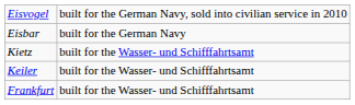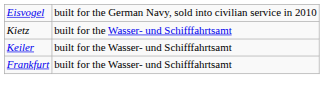- row: Eisbar | built for the German Navy
